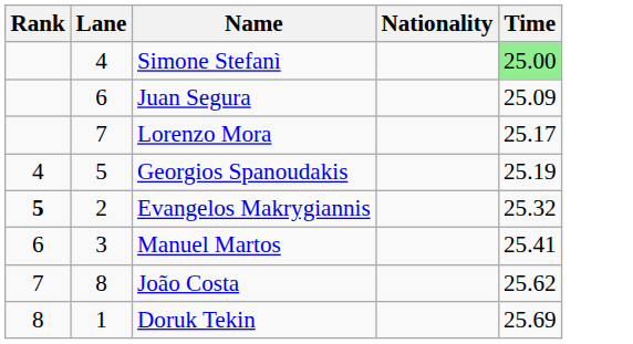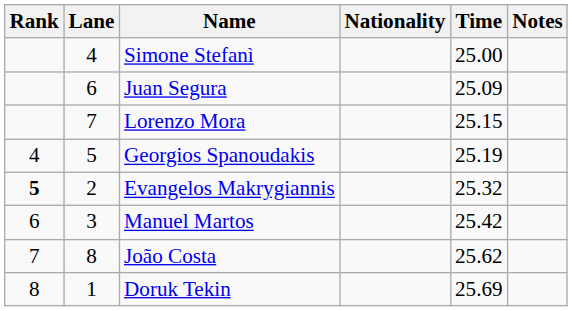+ column: Notes
Simone Stefanì | Time: lightgreen background -> no background
Lorenzo Mora | Time: 25.17 -> 25.15
Manuel Martos | Time: 25.41 -> 25.42
